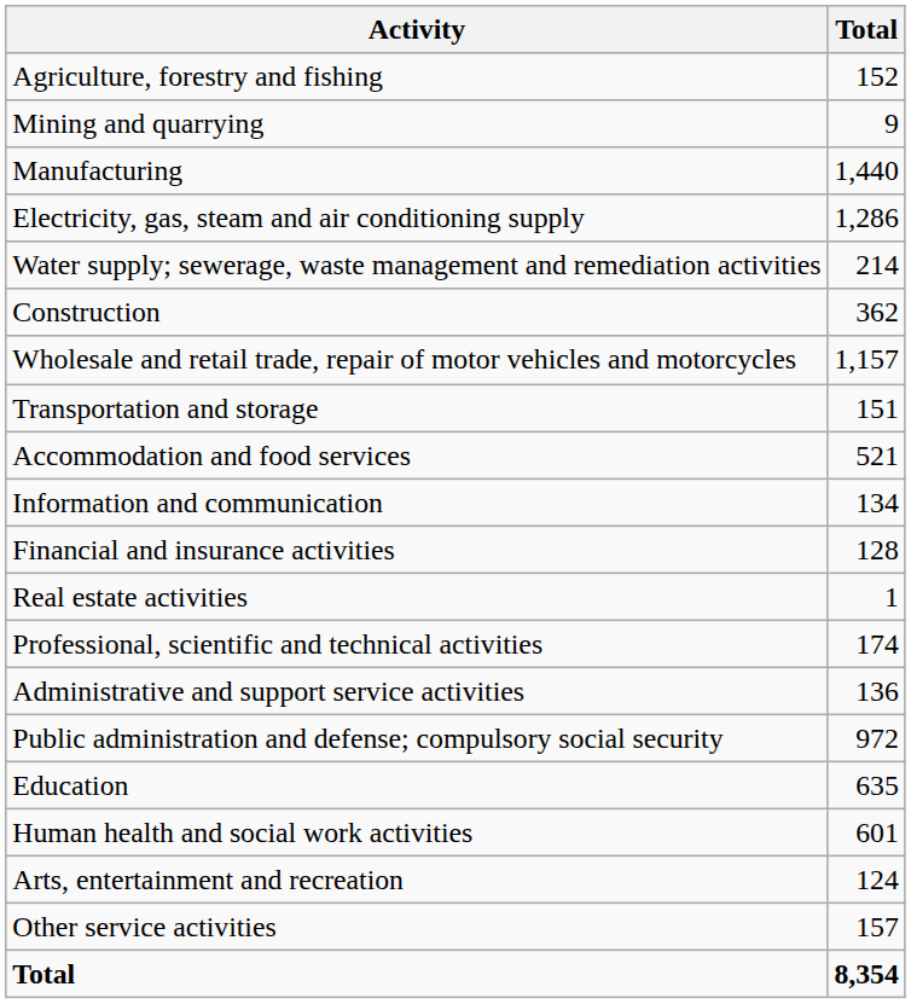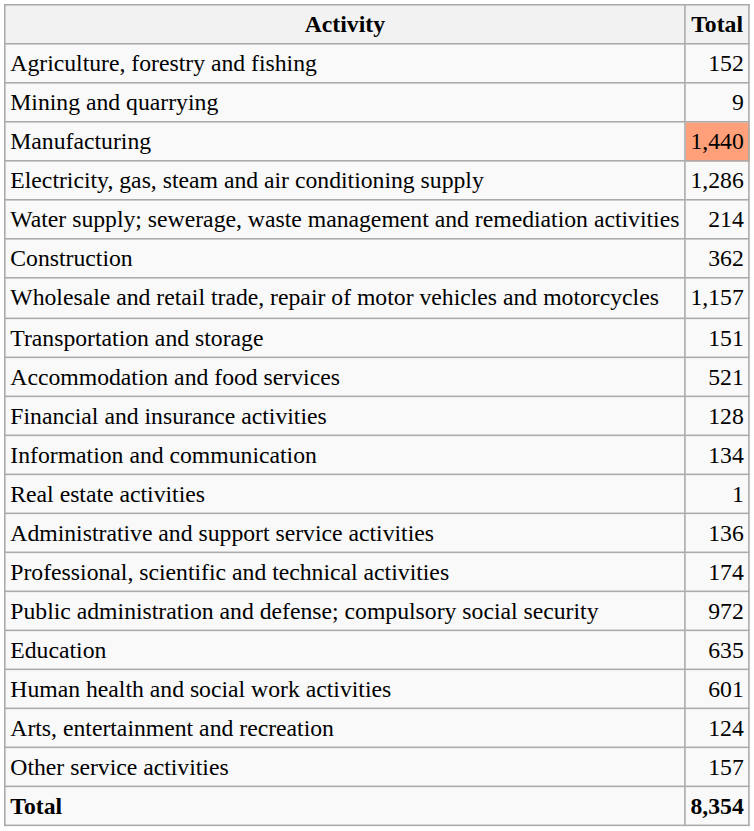Manufacturing | Total: no background -> lightsalmon background
rows swapped: Information and communication <-> Financial and insurance activities
rows swapped: Professional, scientific and technical activities <-> Administrative and support service activities
